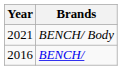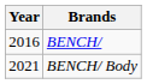rows swapped: BENCH/ <-> BENCH/ Body
